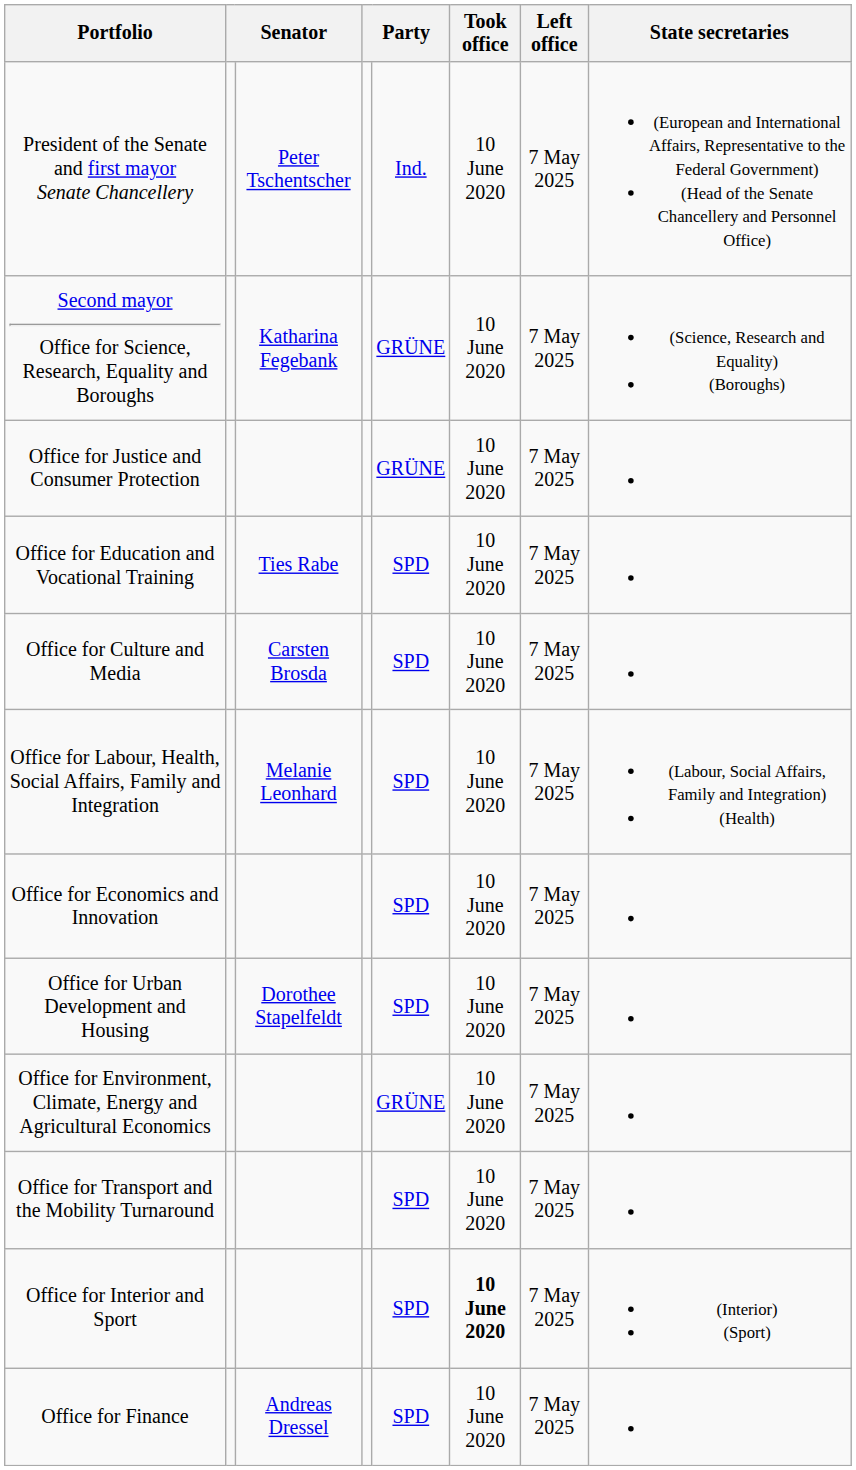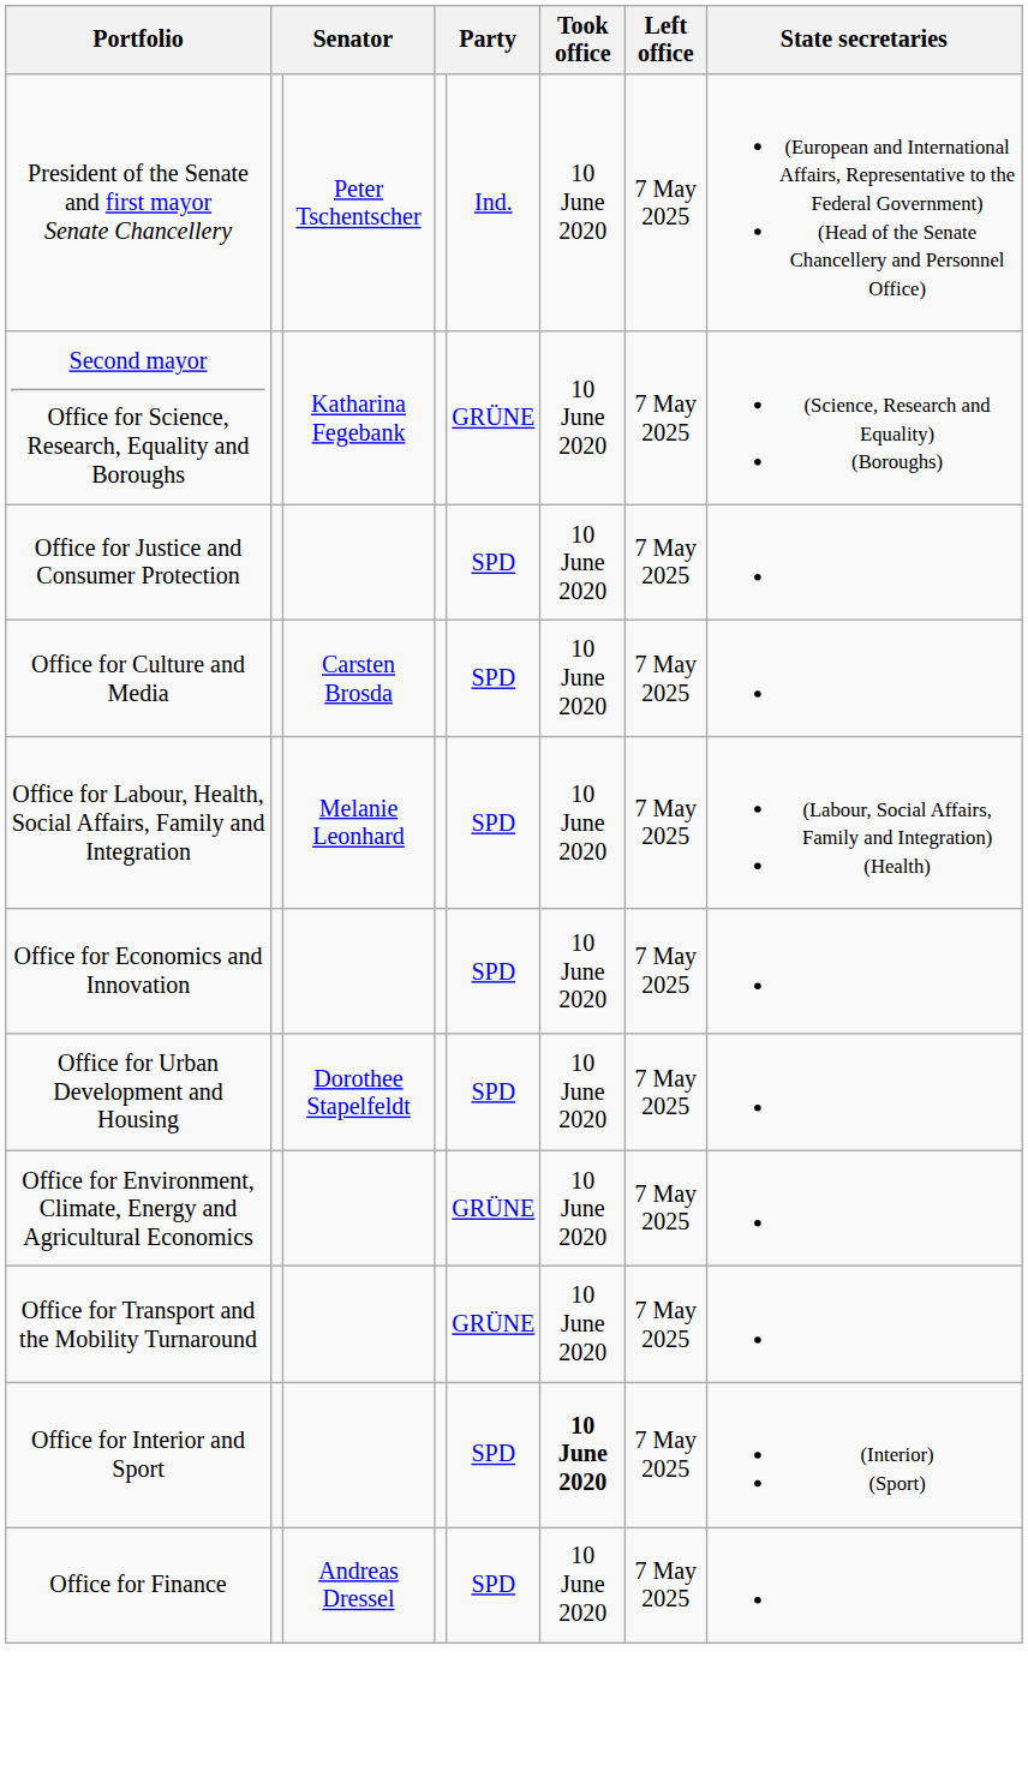Office for Justice and Consumer Protection | column 5: GRÜNE -> SPD
- row: Office for Education and Vocational Training | Ties Rabe | SPD | 10 June 2020 | 7 May 2025
Office for Transport and the Mobility Turnaround | column 5: SPD -> GRÜNE
